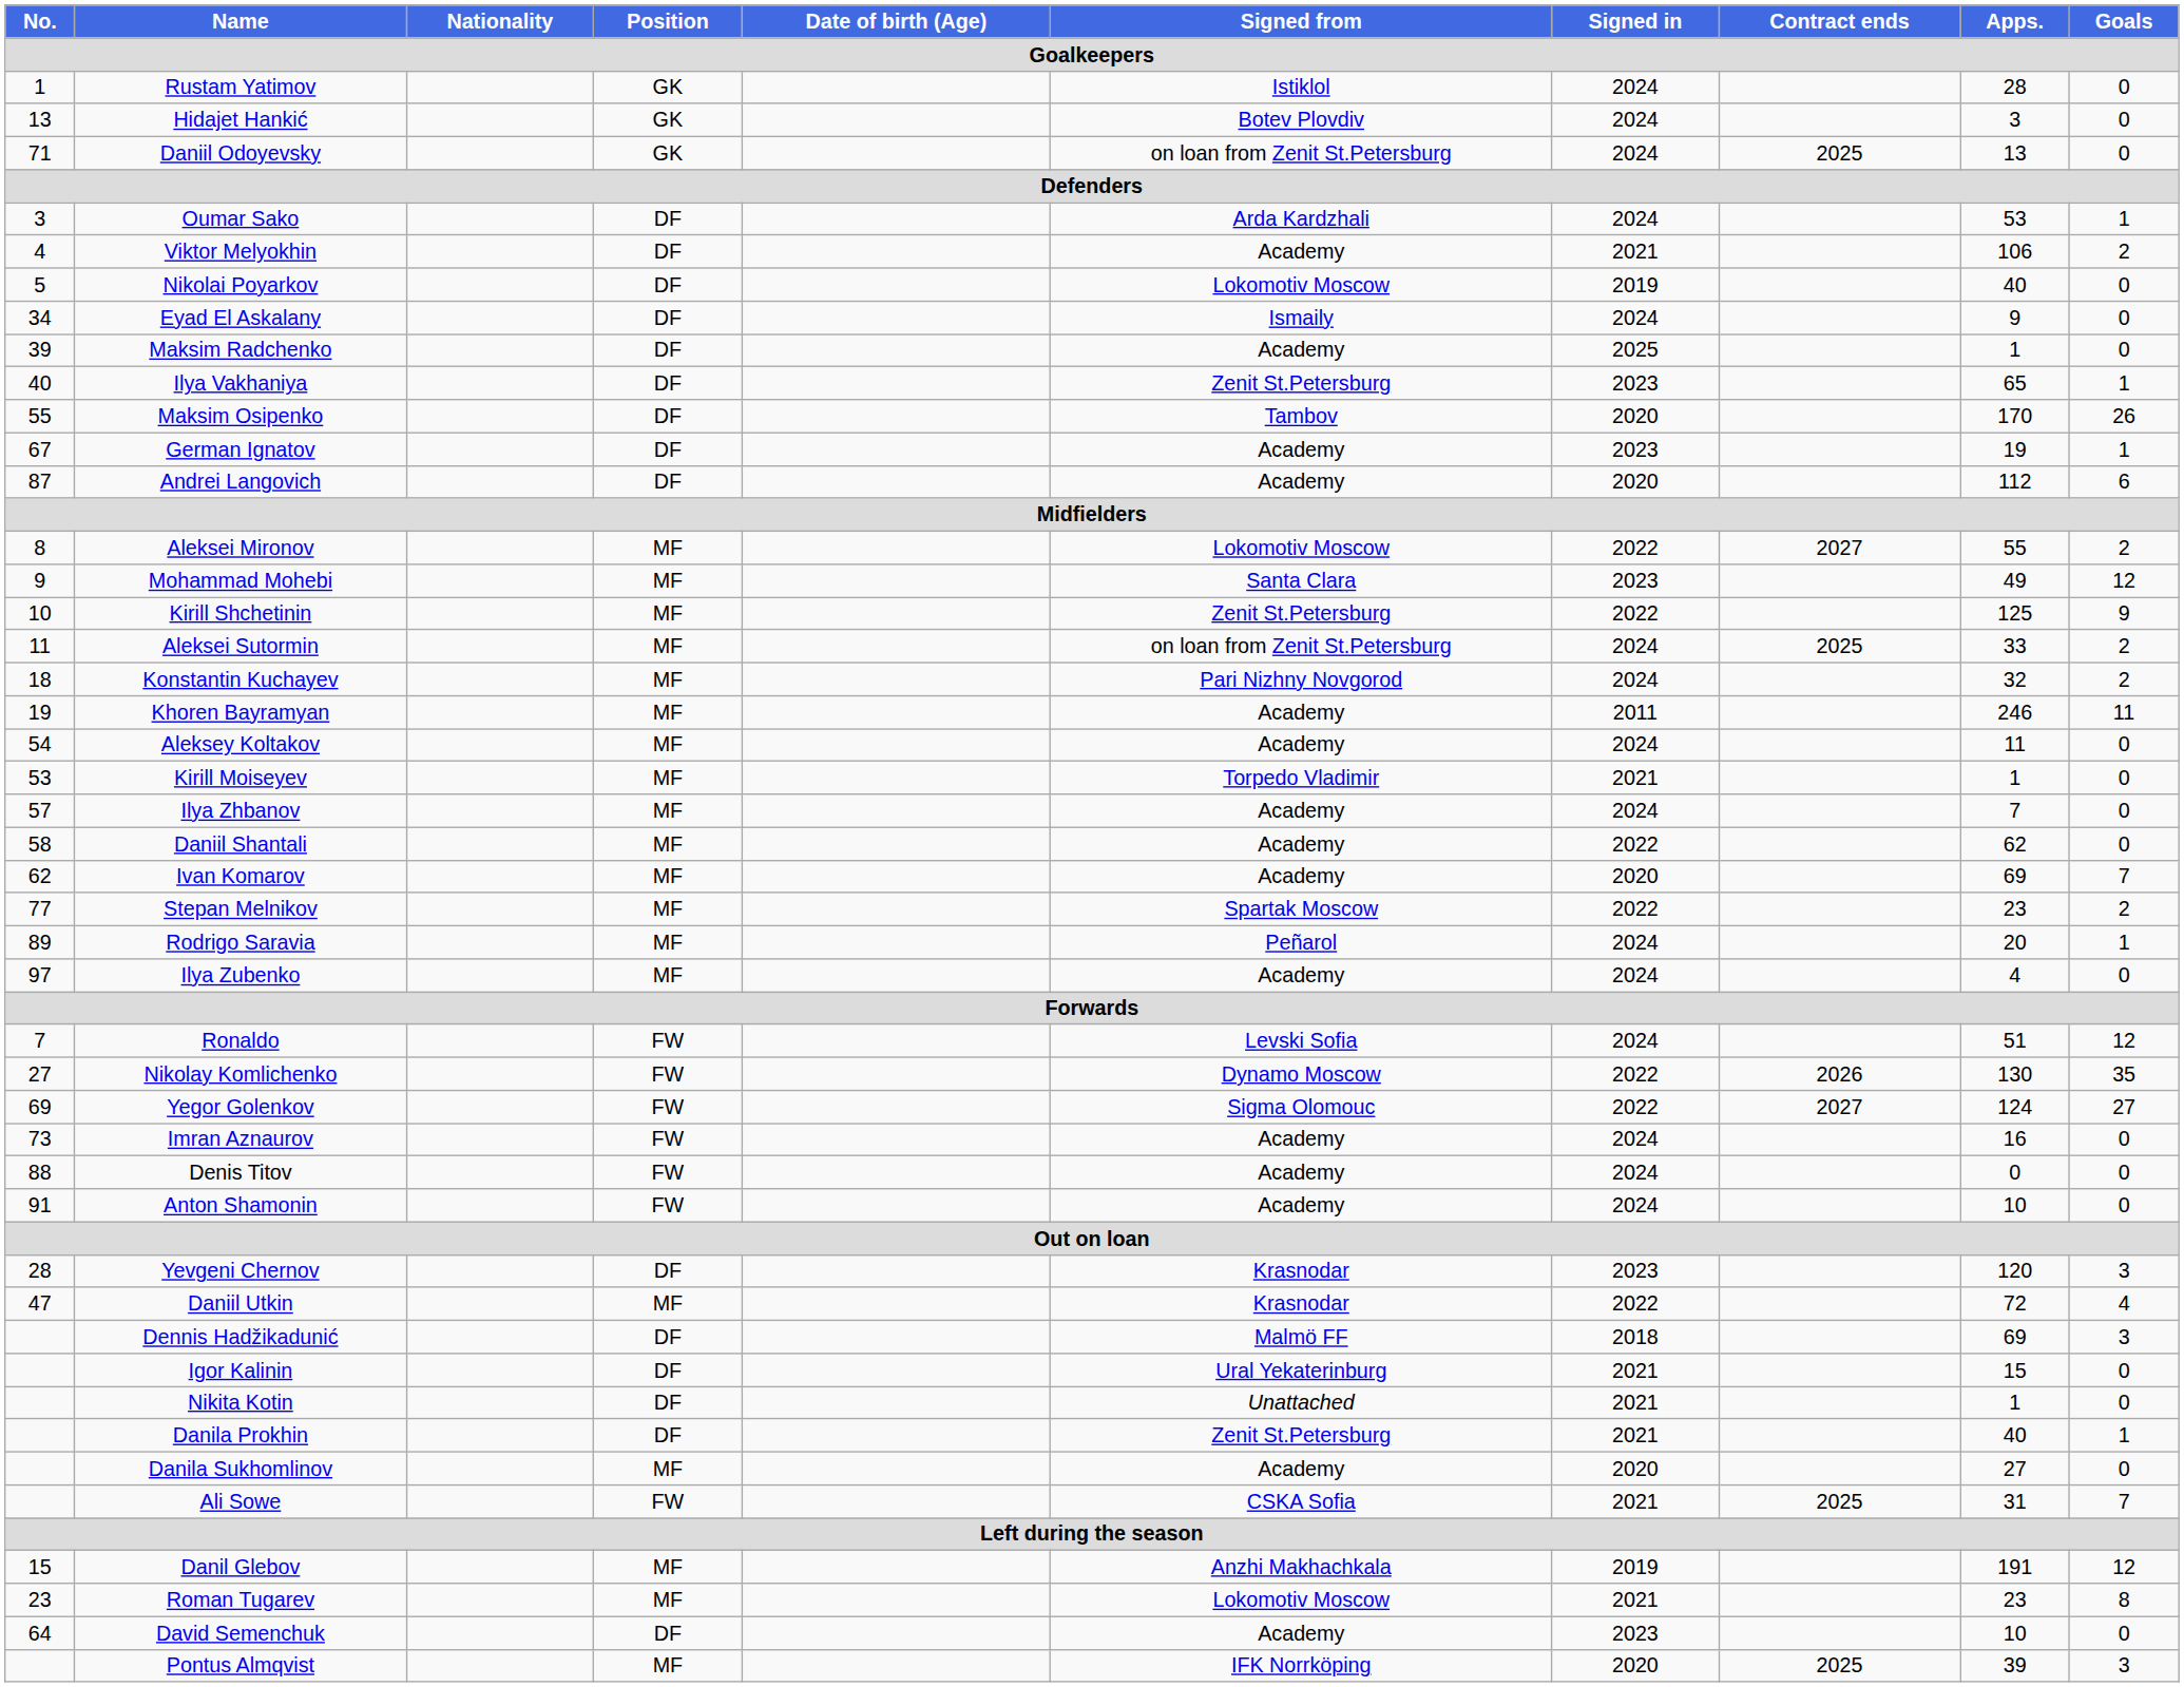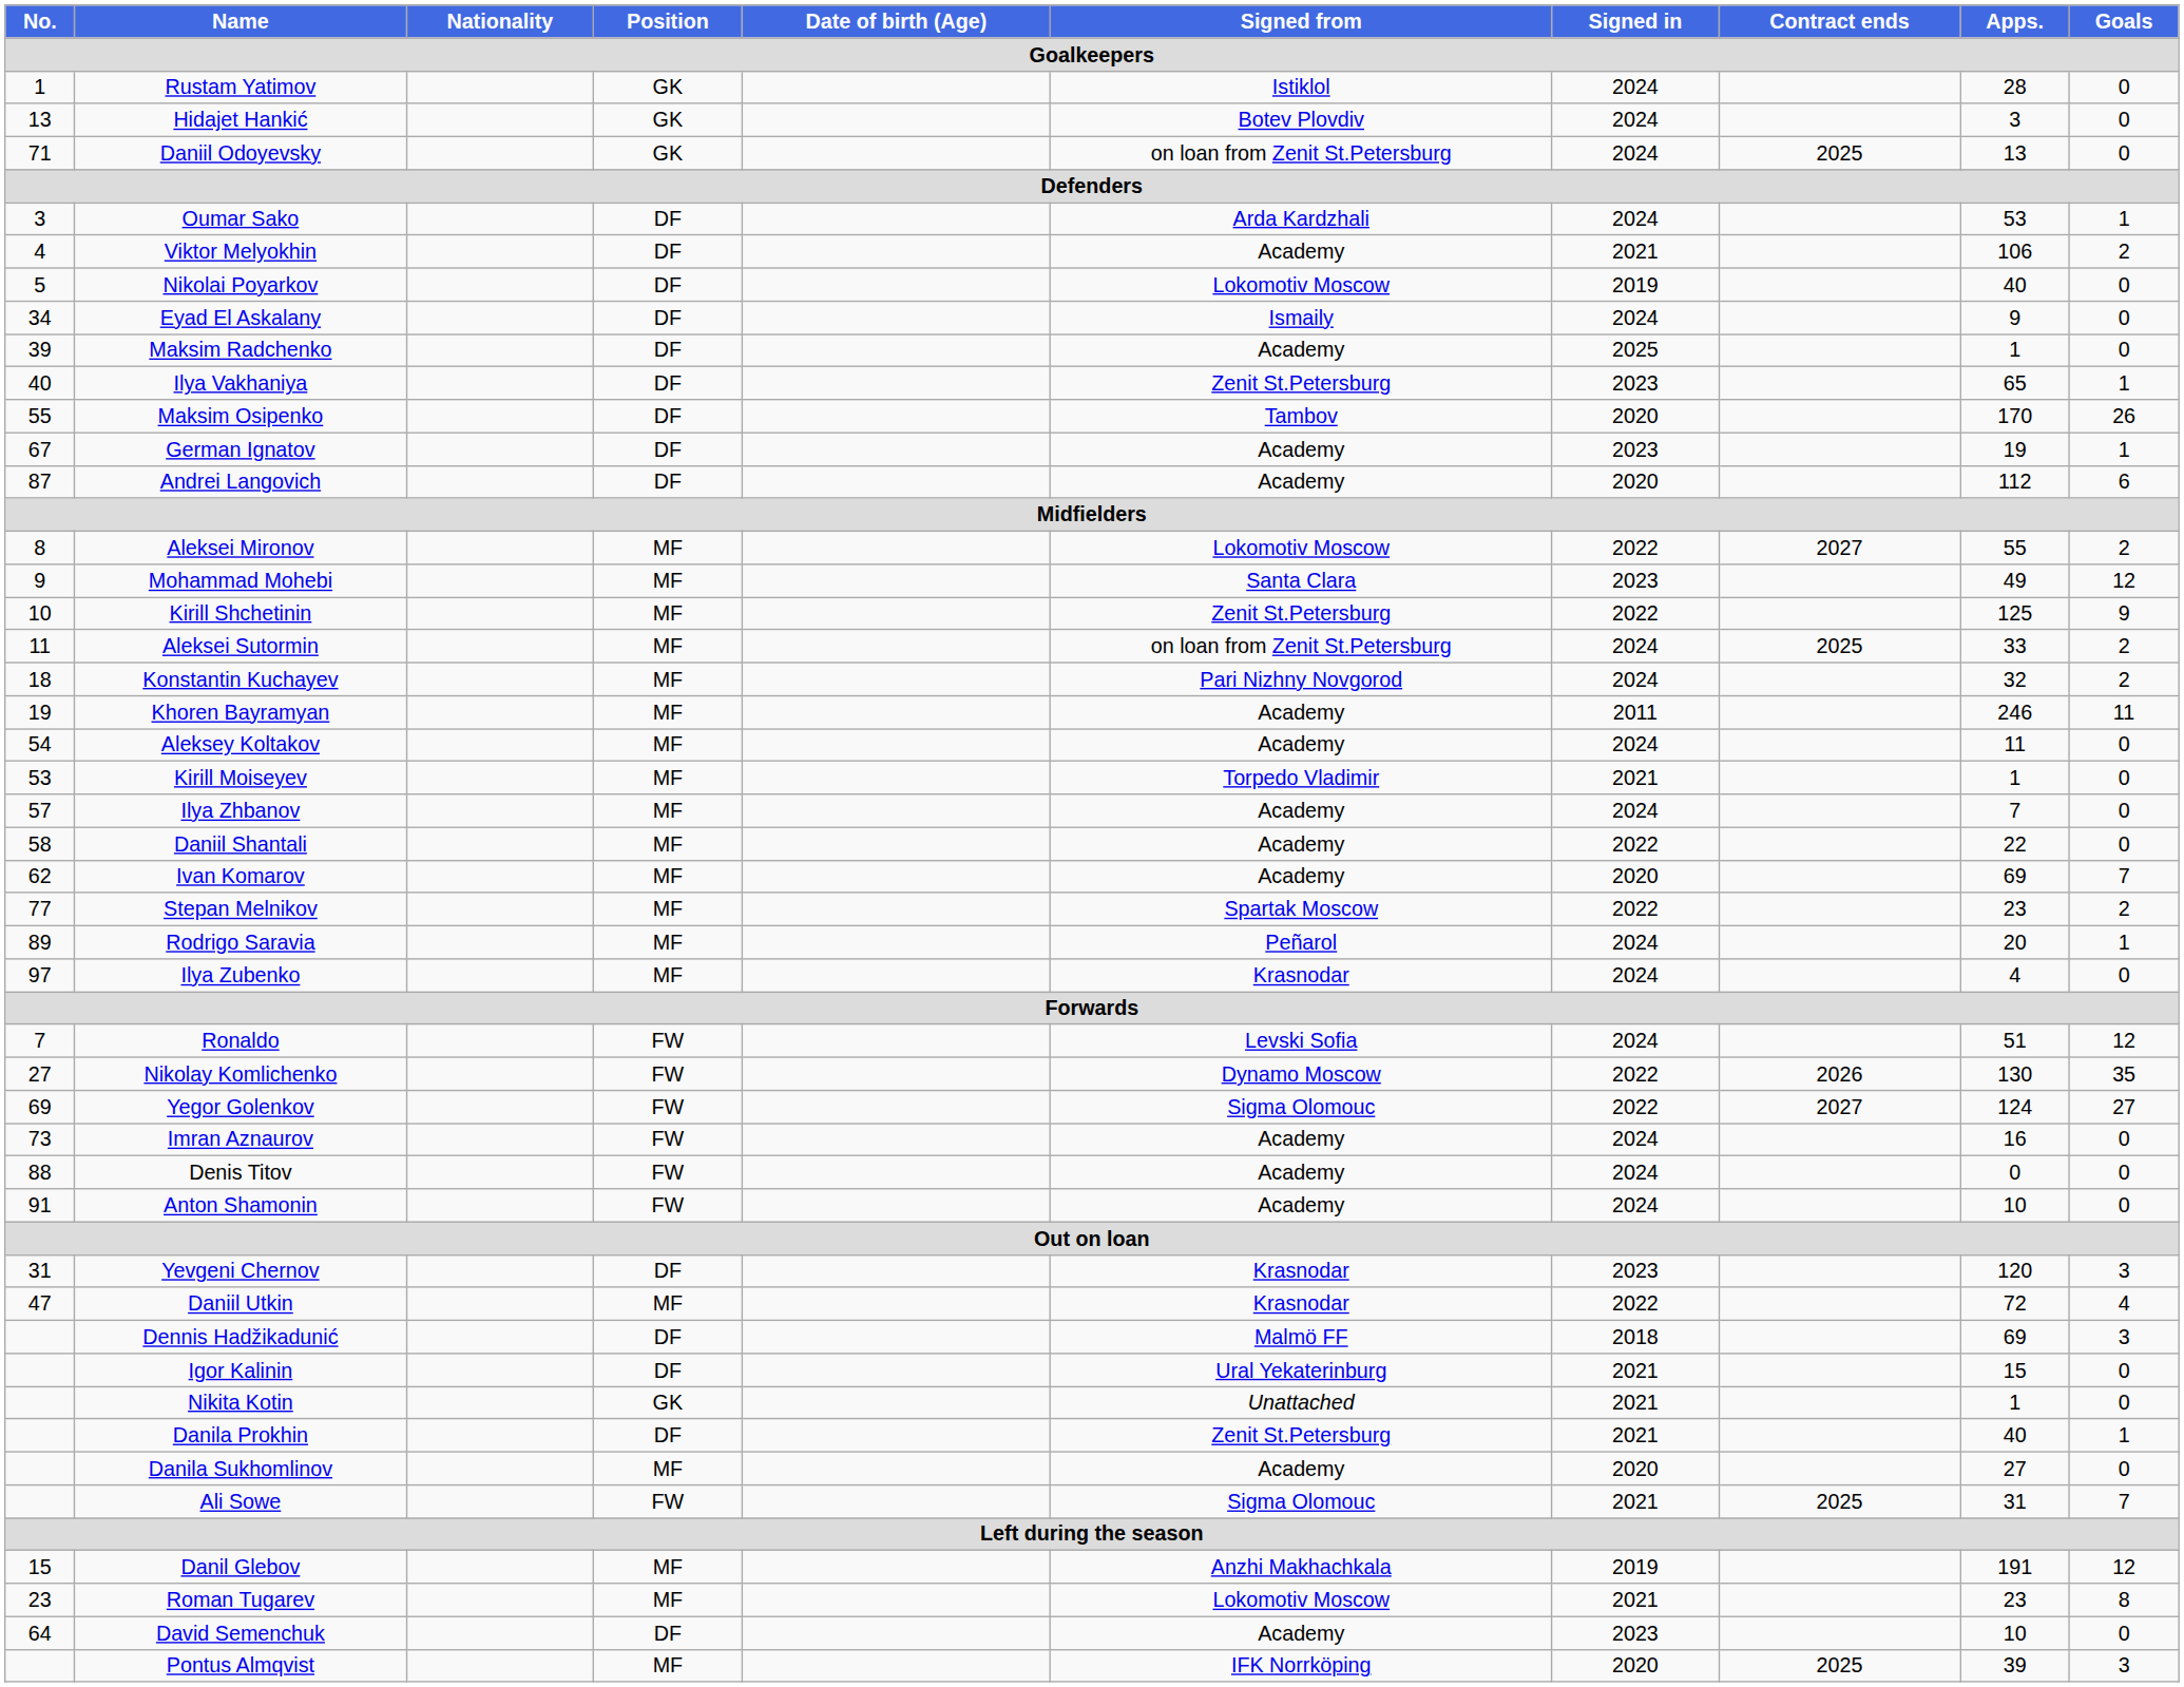Daniil Shantali | Apps.: 62 -> 22
Ilya Zubenko | Signed from: Academy -> Krasnodar
Yevgeni Chernov | No.: 28 -> 31
Nikita Kotin | Position: DF -> GK
Ali Sowe | Signed from: CSKA Sofia -> Sigma Olomouc
